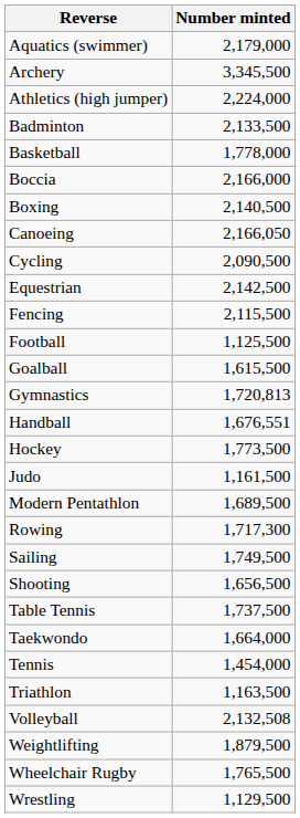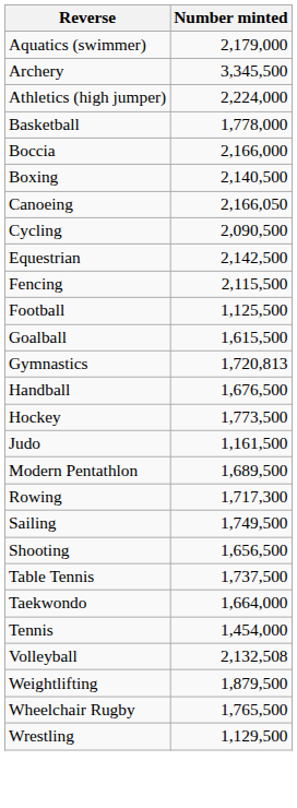- row: Badminton | 2,133,500
Handball | Number minted: 1,676,551 -> 1,676,500
- row: Triathlon | 1,163,500
